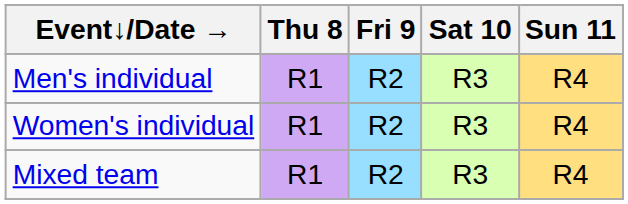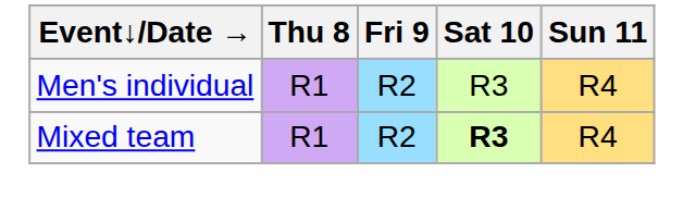- row: Women's individual | R1 | R2 | R3 | R4
Mixed team | Sat 10: normal -> bold
